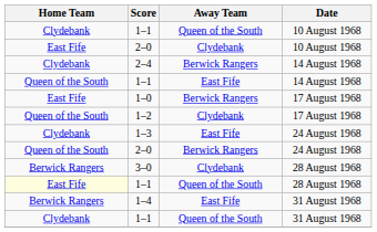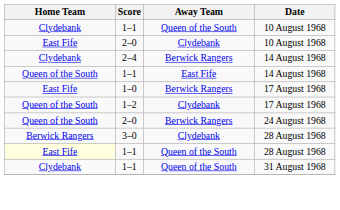- row: Clydebank | 1–3 | East Fife | 24 August 1968
- row: Berwick Rangers | 1–4 | East Fife | 31 August 1968
